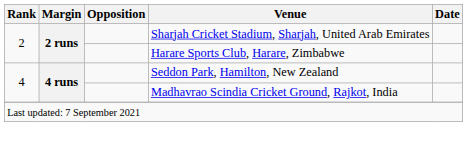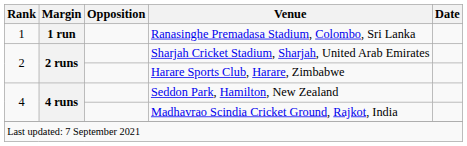+ row: 1 | 1 run | Ranasinghe Premadasa Stadium, Colombo, Sri Lanka
